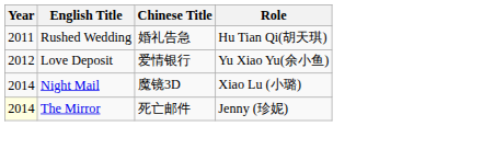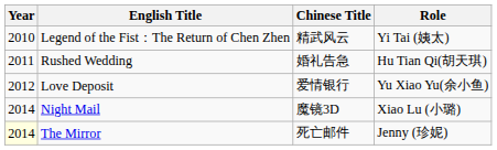+ row: 2010 | Legend of the Fist：The Return of Chen Zhen | 精武风云 | Yi Tai (姨太)
